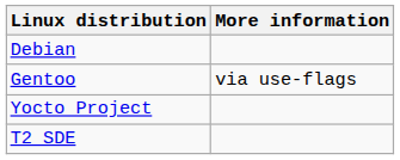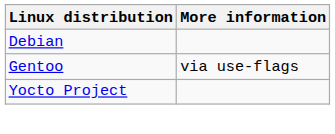- row: T2 SDE
